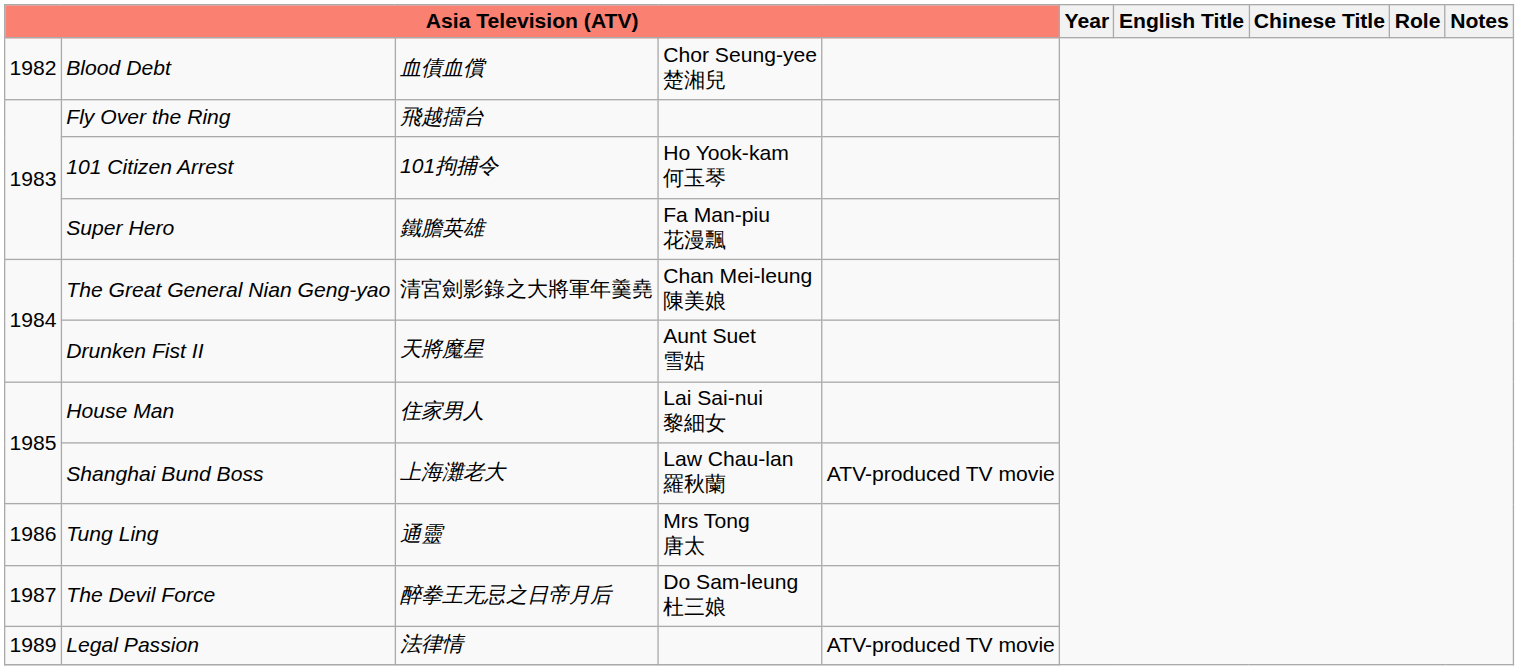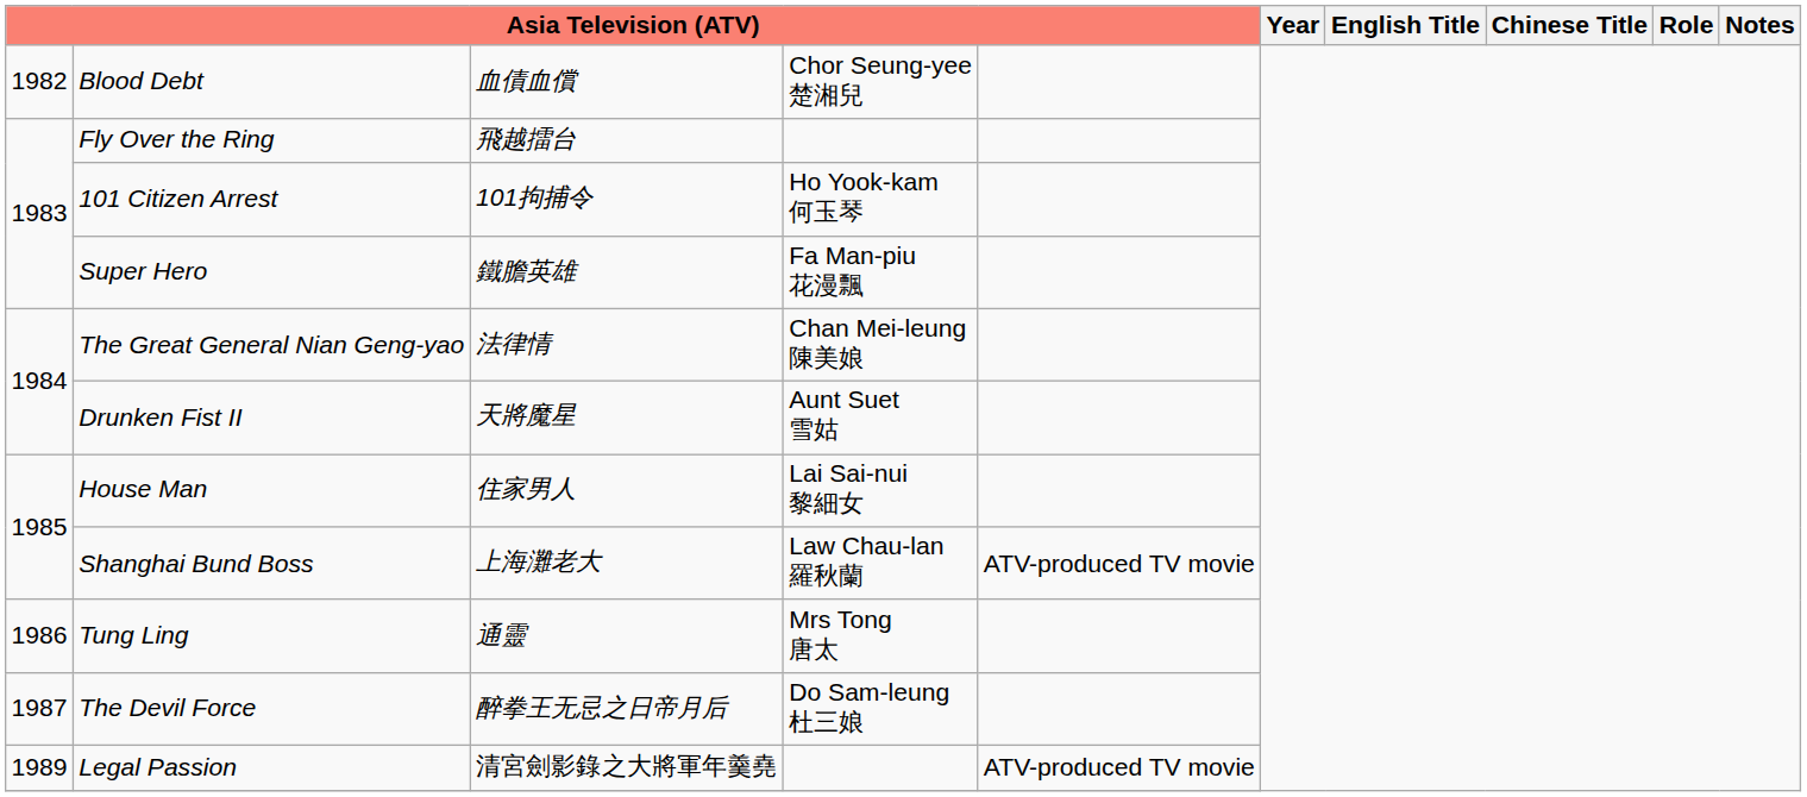The Great General Nian Geng-yao | column 3: 清宮劍影錄之大將軍年羹堯 -> 法律情
Legal Passion | column 3: 法律情 -> 清宮劍影錄之大將軍年羹堯
